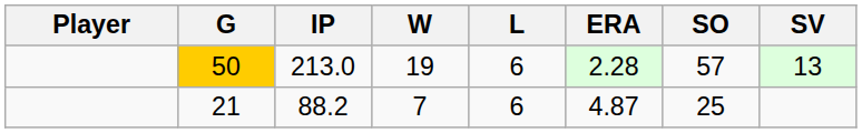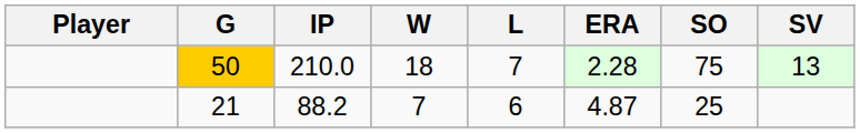50 | IP: 213.0 -> 210.0
50 | W: 19 -> 18
50 | L: 6 -> 7
50 | SO: 57 -> 75
